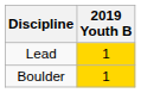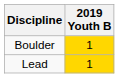rows swapped: Boulder <-> Lead
